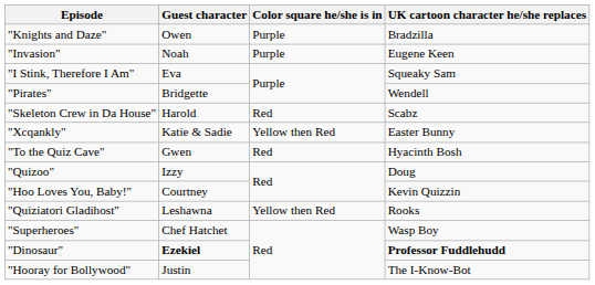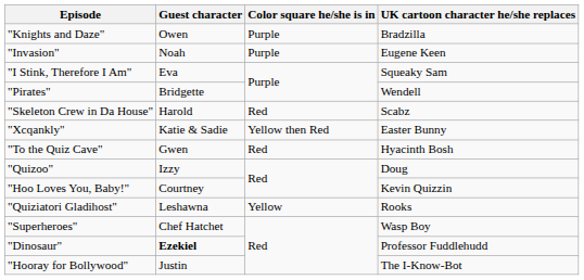"Quiziatori Gladihost" | Color square he/she is in: Yellow then Red -> Yellow
"Dinosaur" | UK cartoon character he/she replaces: bold -> normal
